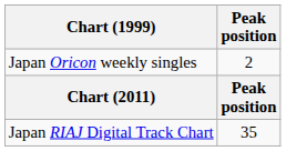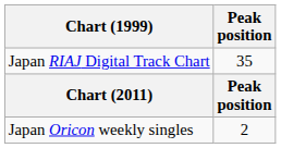rows swapped: Japan Oricon weekly singles <-> Japan RIAJ Digital Track Chart
